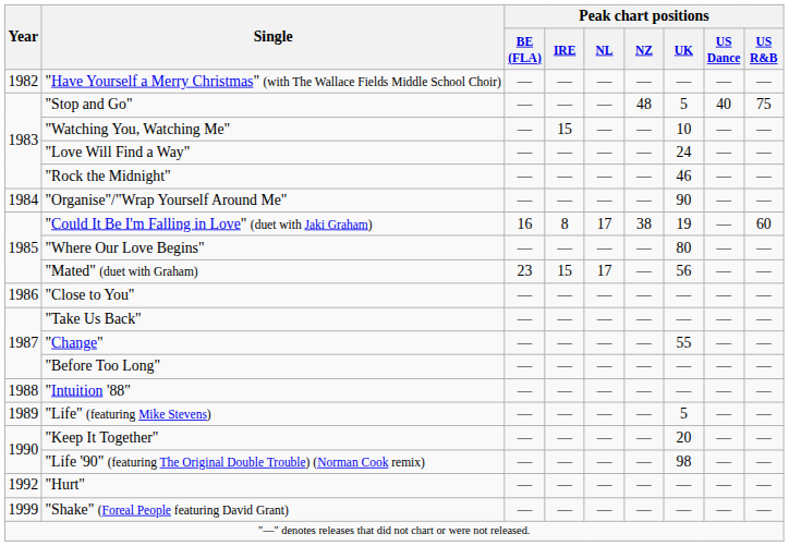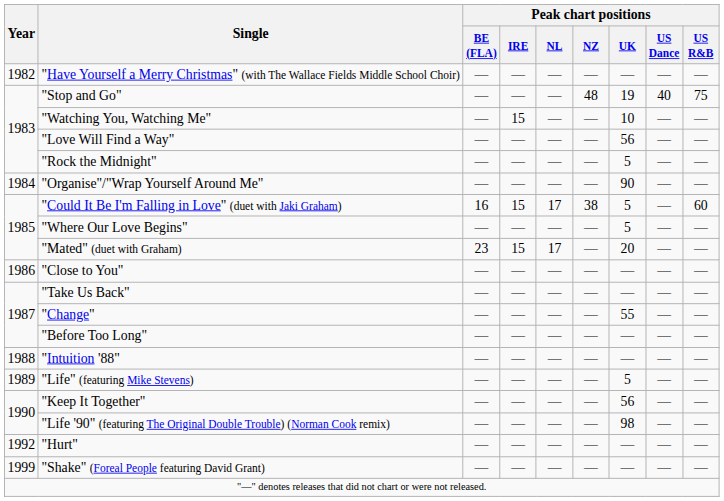"Stop and Go" | Peak chart positions / UK: 5 -> 19
"Love Will Find a Way" | Peak chart positions / UK: 24 -> 56
"Rock the Midnight" | Peak chart positions / UK: 46 -> 5
"Could It Be I'm Falling in Love" (duet with Jaki Graham) | Peak chart positions / IRE: 8 -> 15
"Could It Be I'm Falling in Love" (duet with Jaki Graham) | Peak chart positions / UK: 19 -> 5
"Where Our Love Begins" | Peak chart positions / UK: 80 -> 5
"Mated" (duet with Graham) | Peak chart positions / UK: 56 -> 20
"Keep It Together" | Peak chart positions / UK: 20 -> 56
